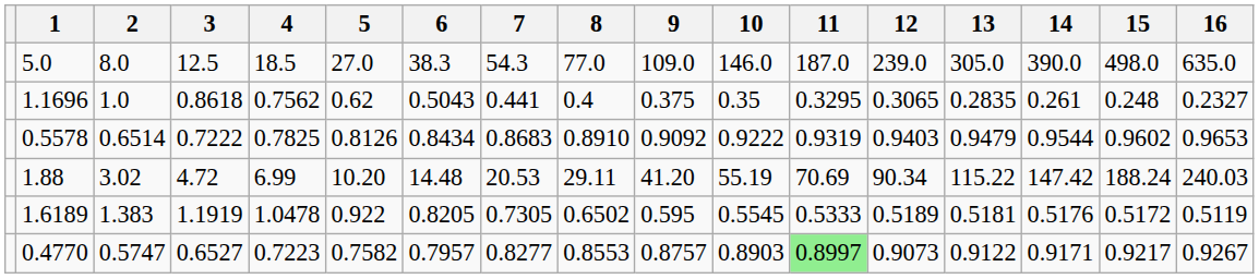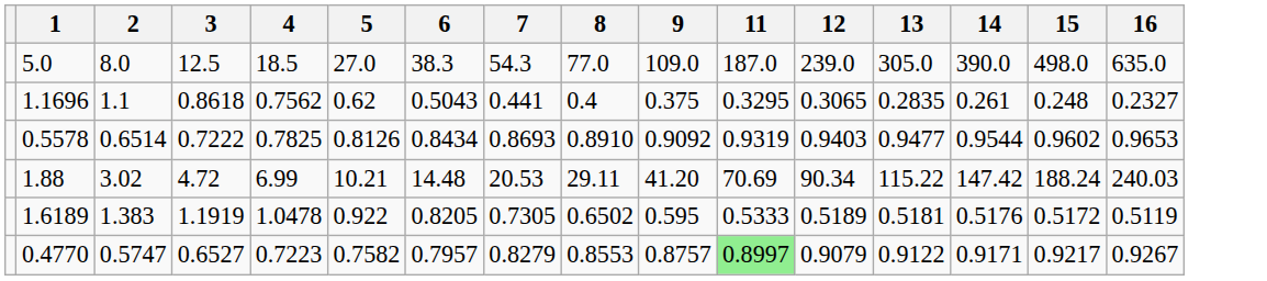- column: 10 | 146.0 | 0.35 | 0.9222 | 55.19 | 0.5545 | 0.8903
1.1696 | 2: 1.0 -> 1.1
0.5578 | 7: 0.8683 -> 0.8693
0.5578 | 13: 0.9479 -> 0.9477
1.88 | 5: 10.20 -> 10.21
0.4770 | 7: 0.8277 -> 0.8279
0.4770 | 12: 0.9073 -> 0.9079
